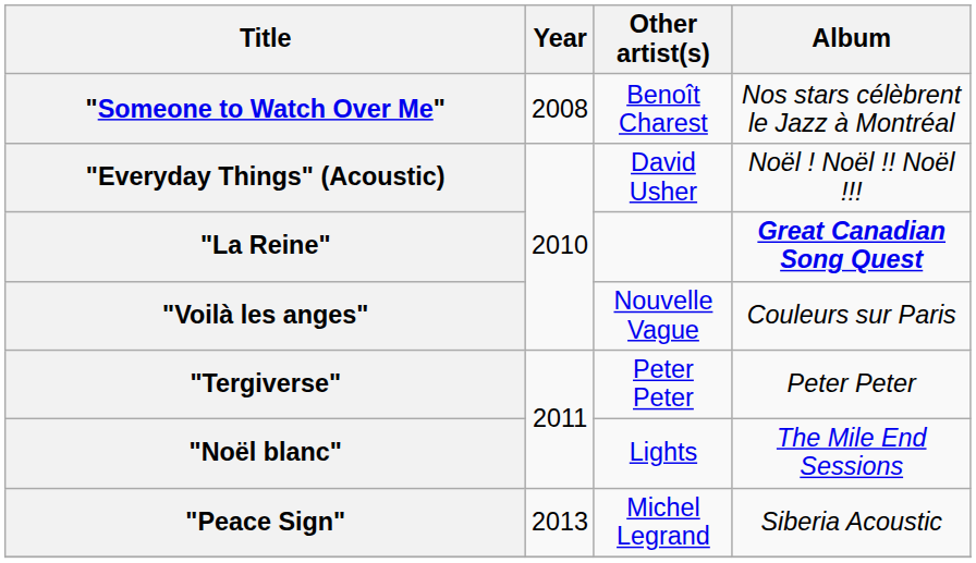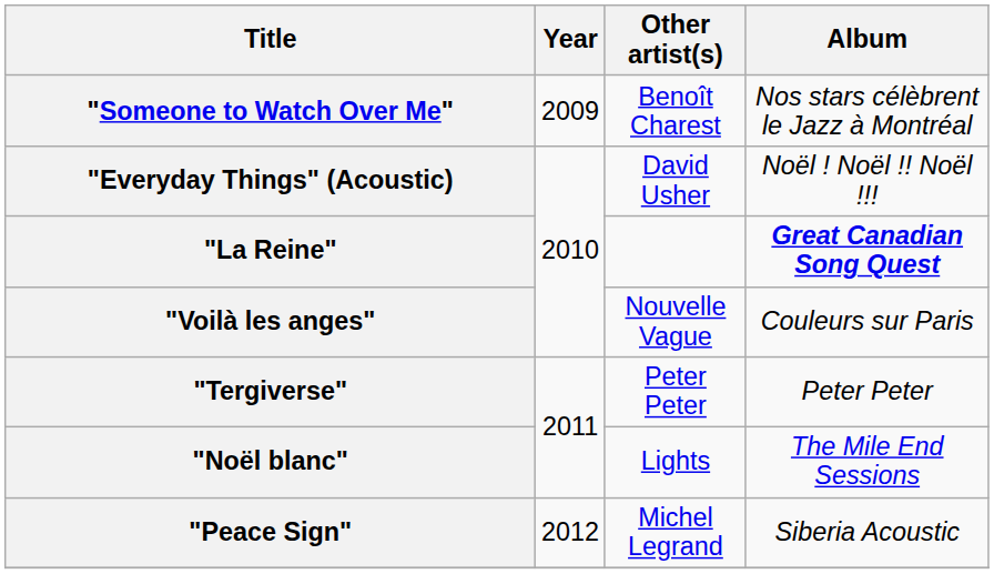"Someone to Watch Over Me" | Year: 2008 -> 2009
"Peace Sign" | Year: 2013 -> 2012
